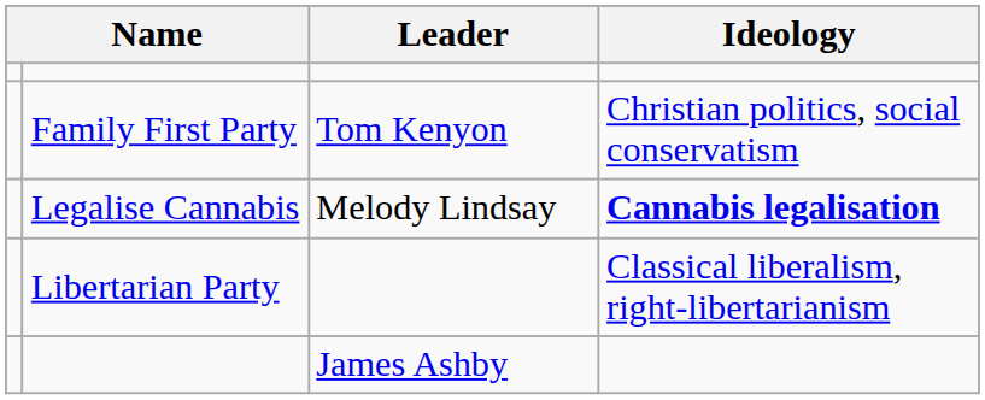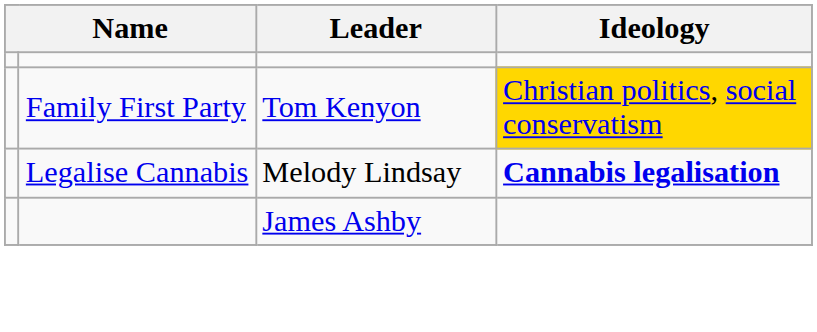Family First Party | Ideology: no background -> gold background
- row: Libertarian Party | Classical liberalism, right-libertarianism
